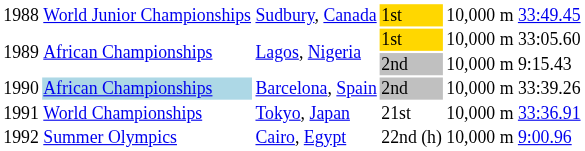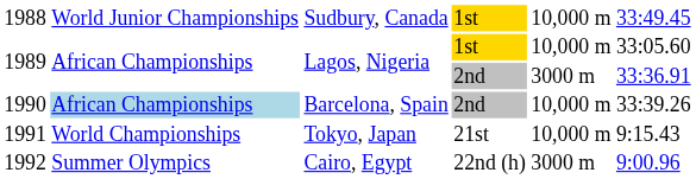1989 / 2nd | column 5: 10,000 m -> 3000 m
1989 / 2nd | column 6: 9:15.43 -> 33:36.91
1991 | column 6: 33:36.91 -> 9:15.43
1992 | column 5: 10,000 m -> 3000 m
